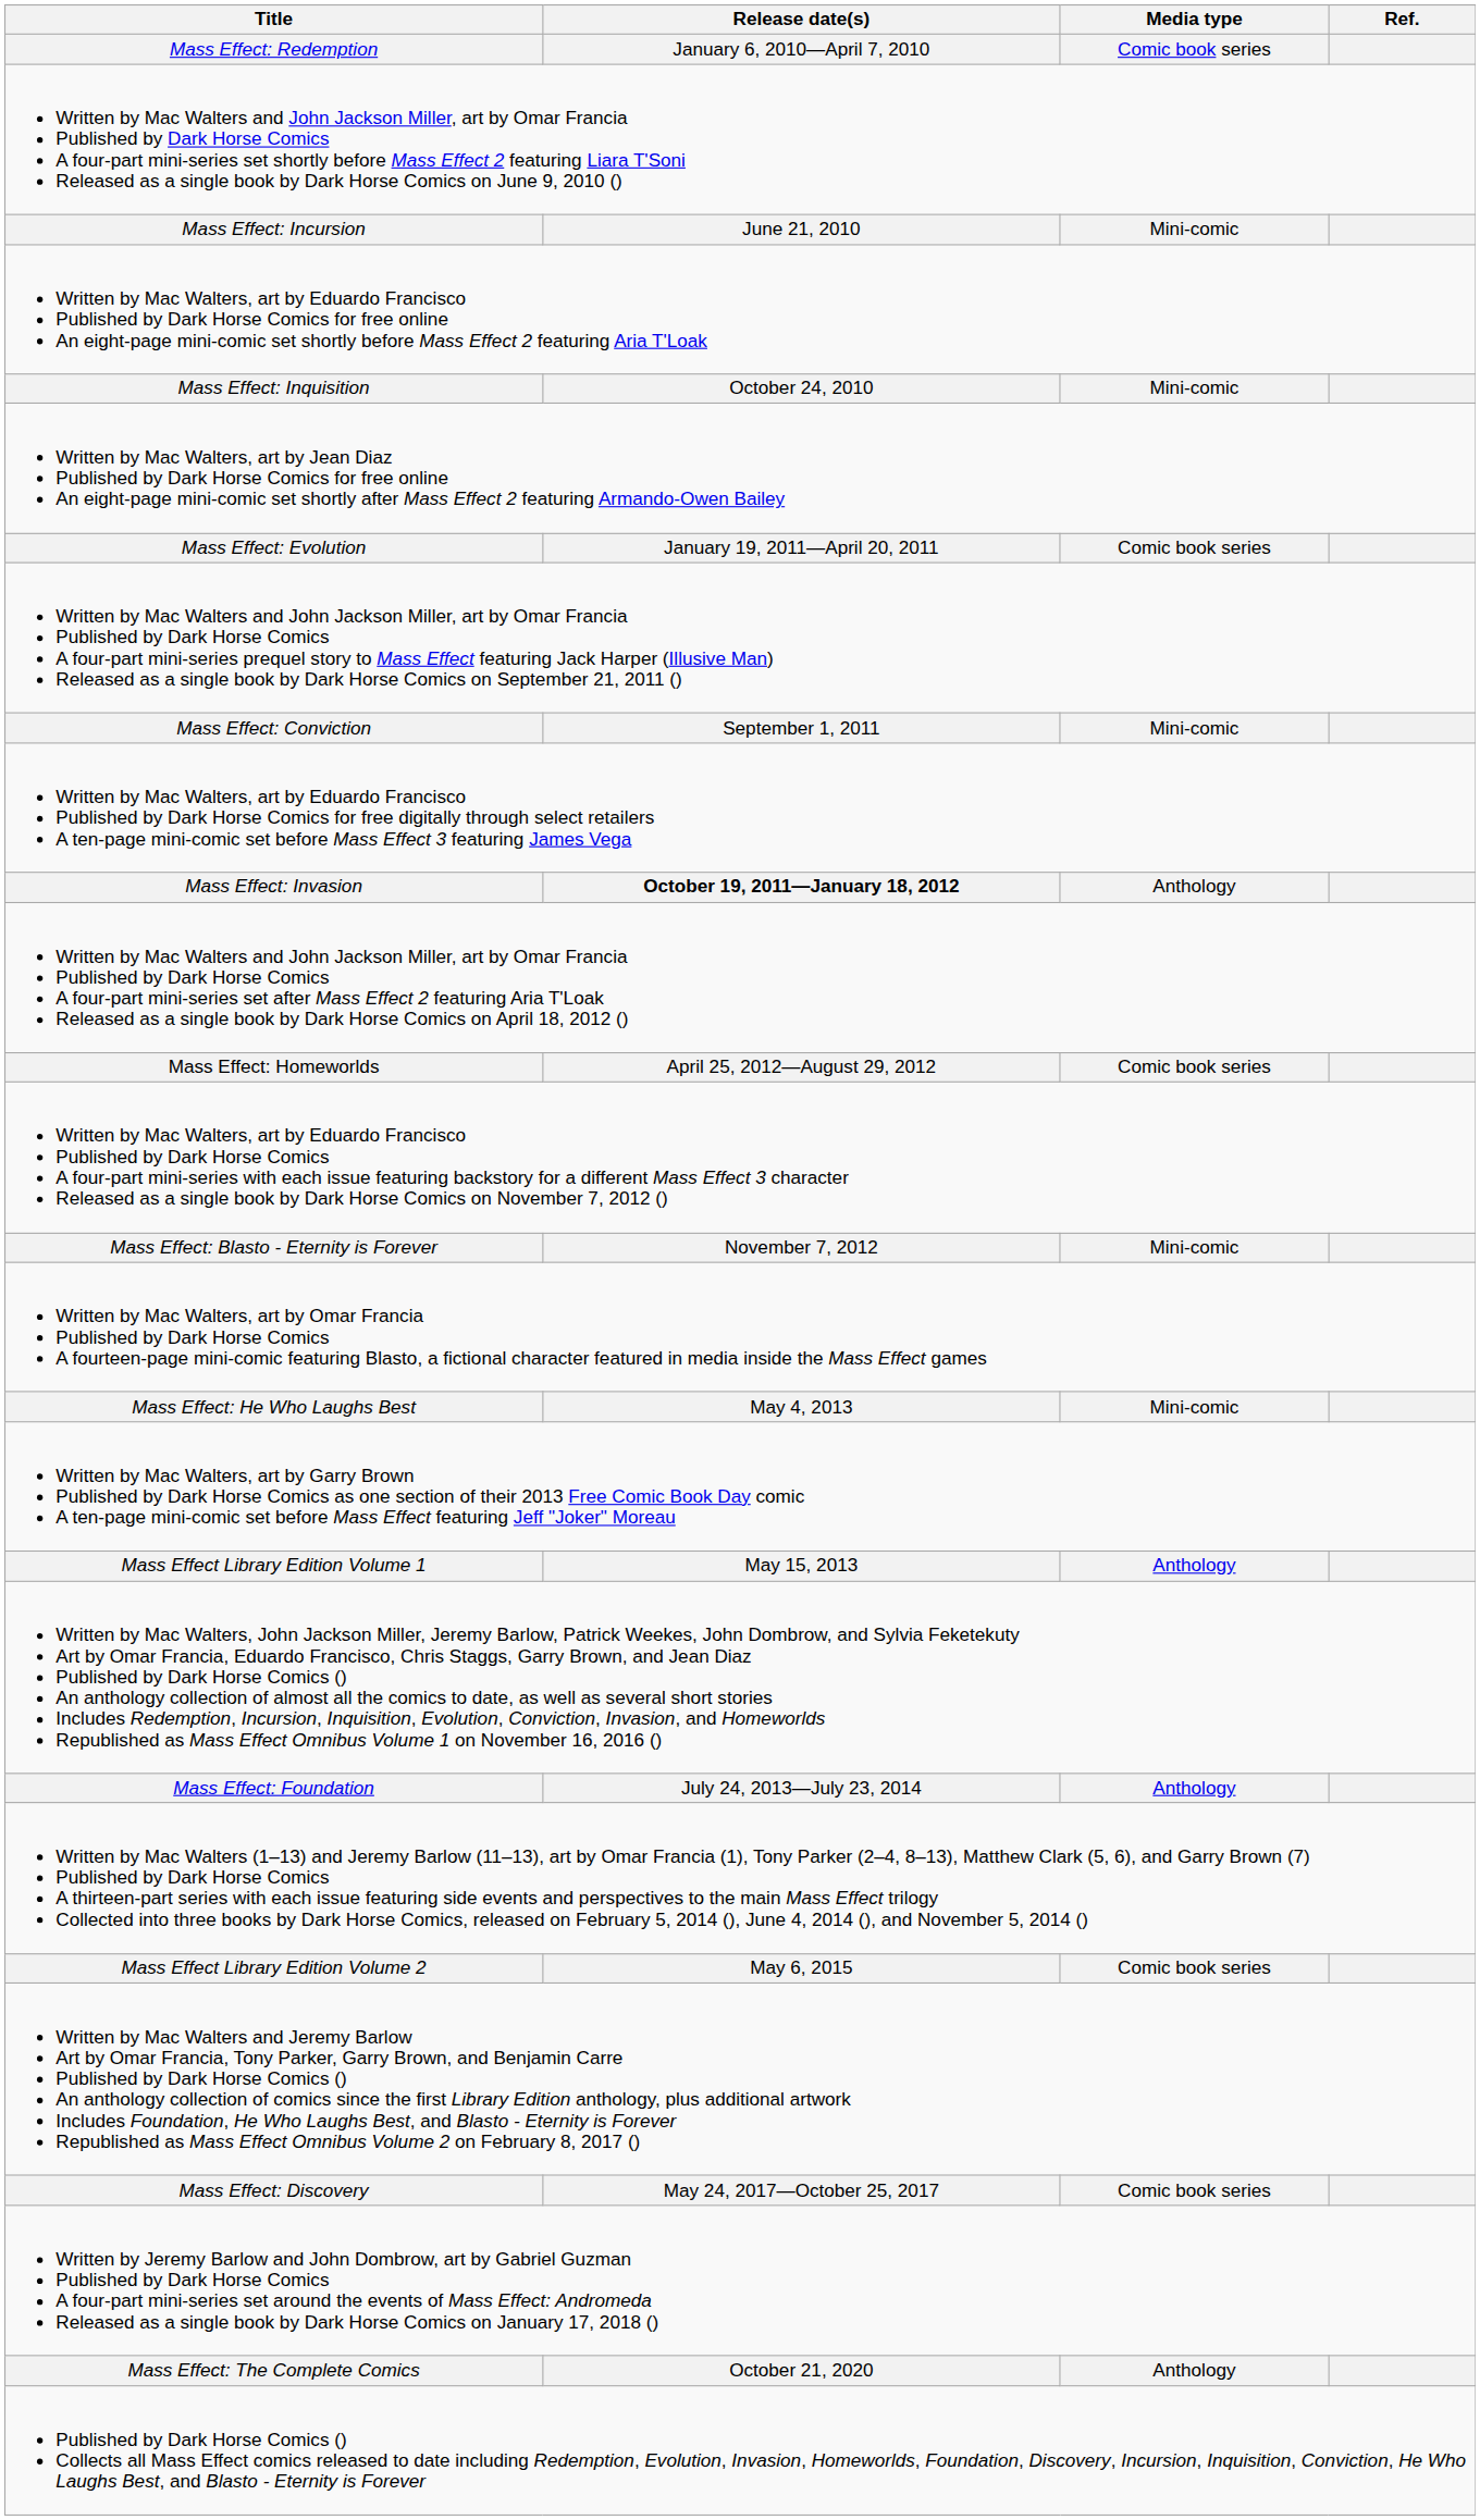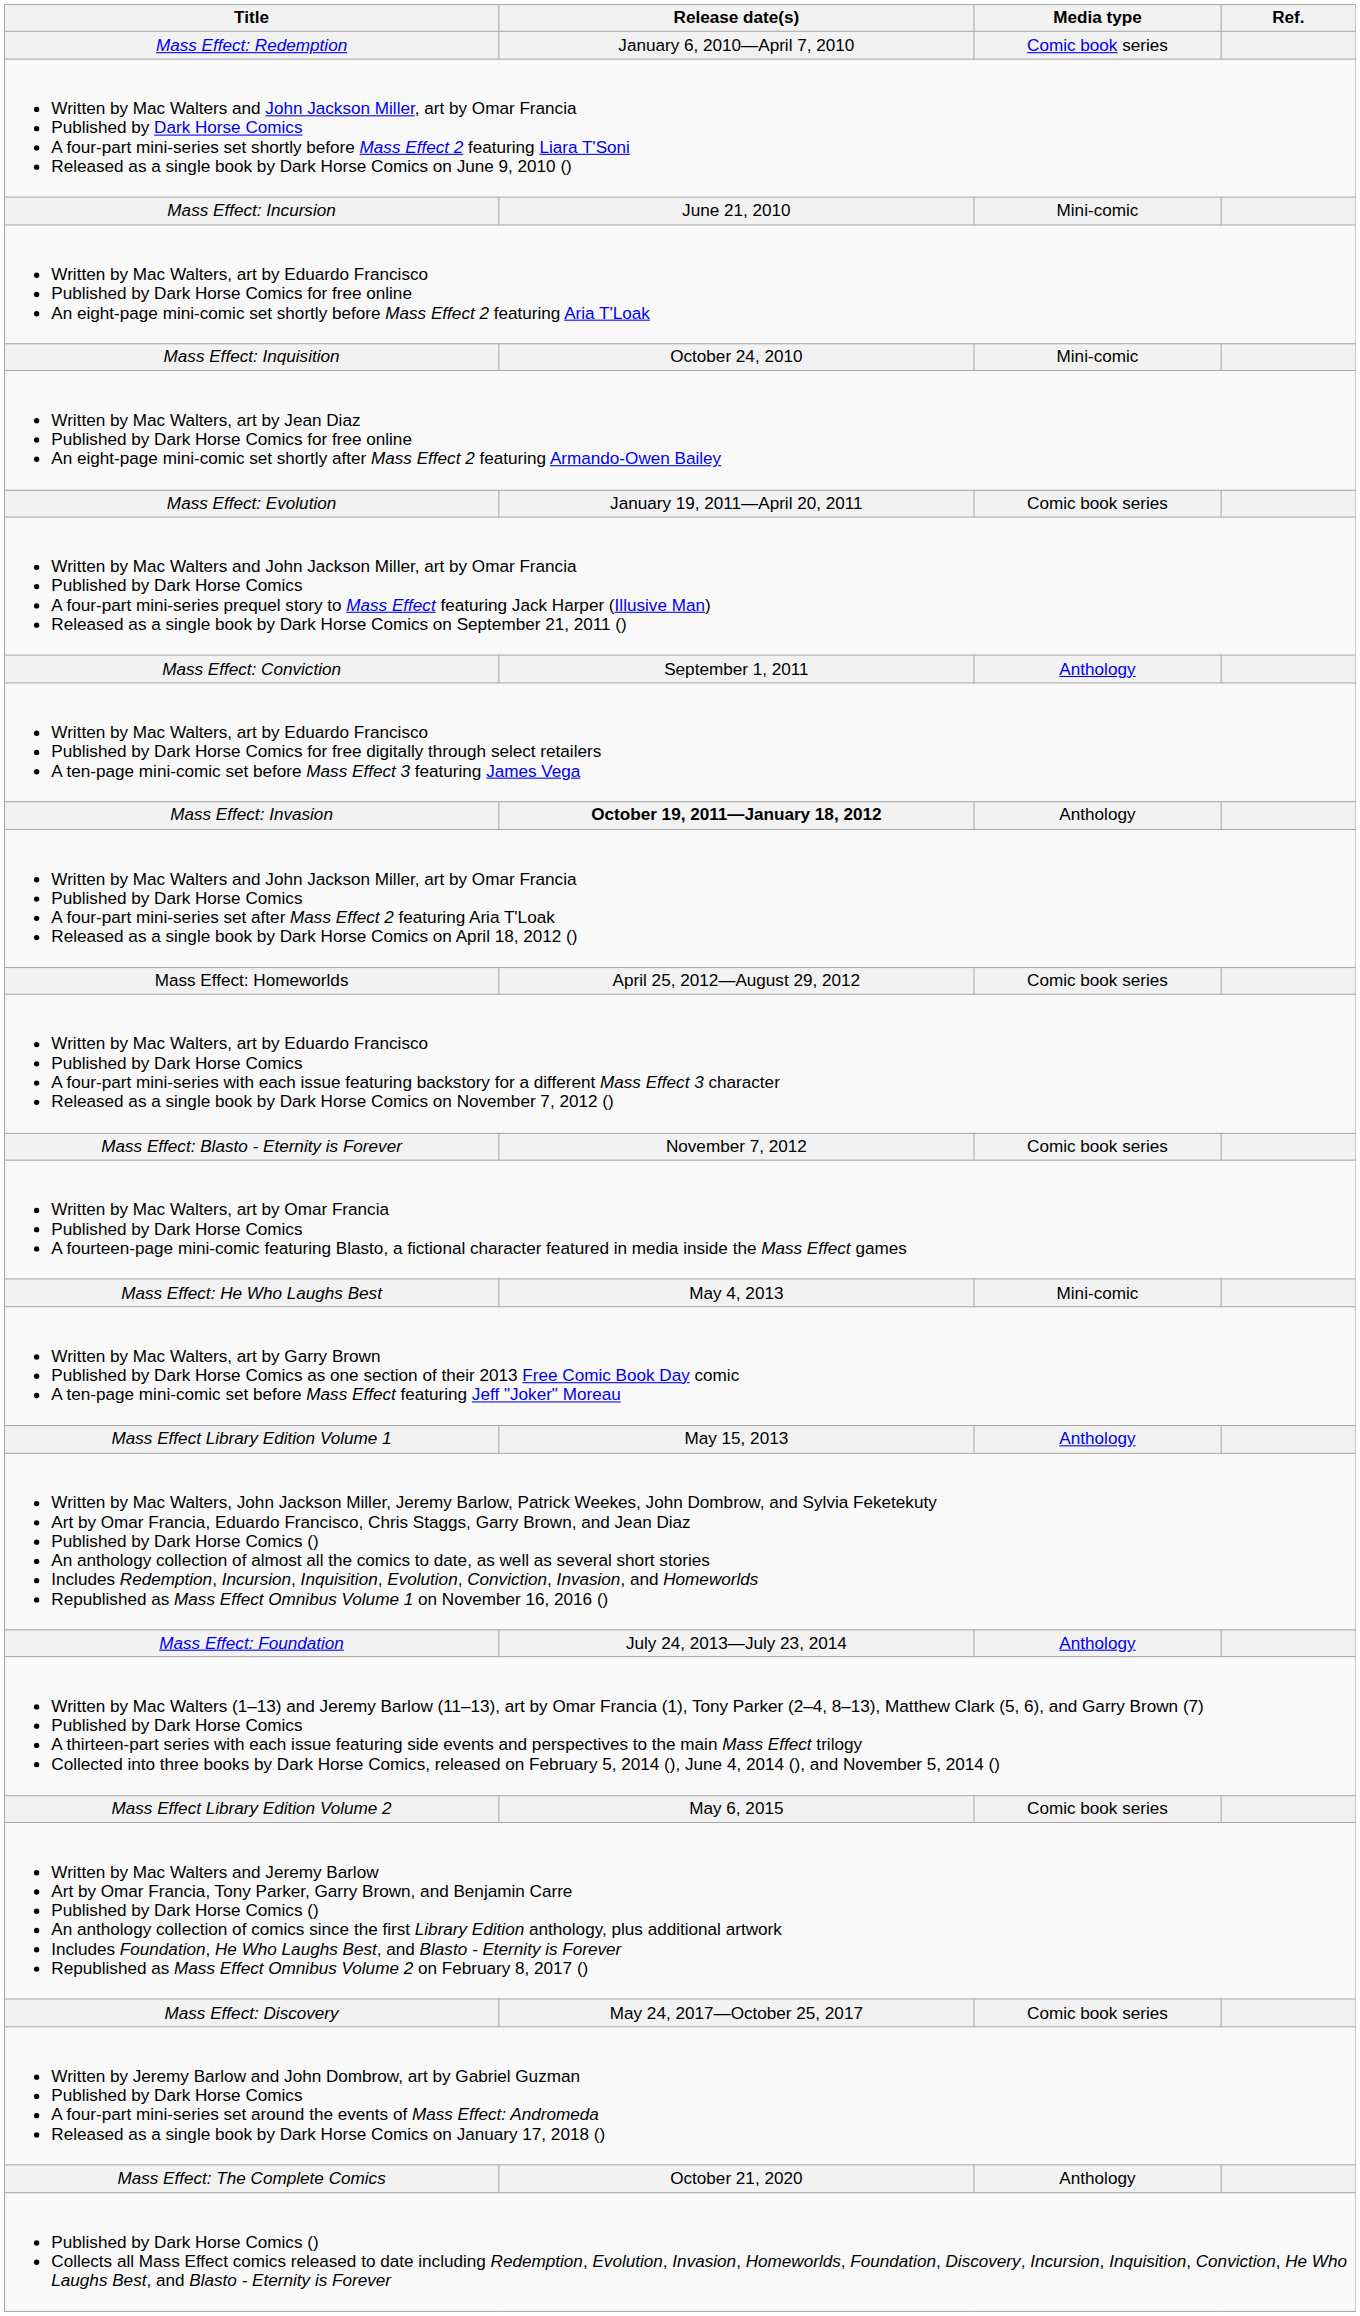Mass Effect: Conviction | Media type: Mini-comic -> Anthology
Mass Effect: Blasto - Eternity is Forever | Media type: Mini-comic -> Comic book series
